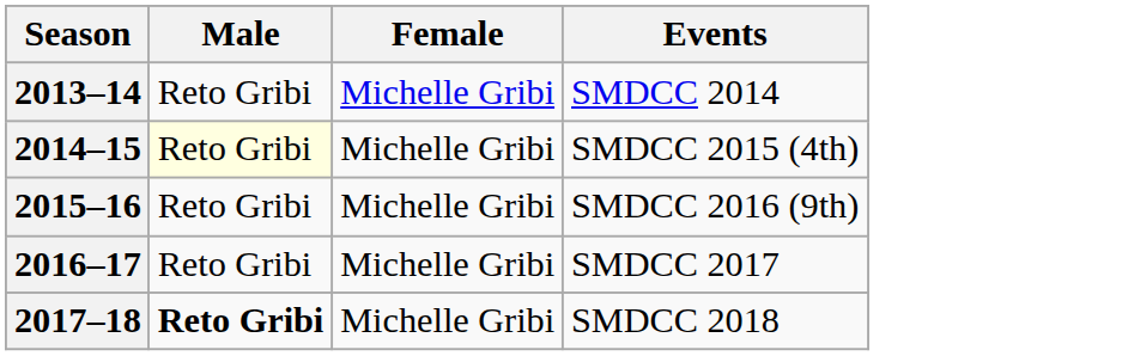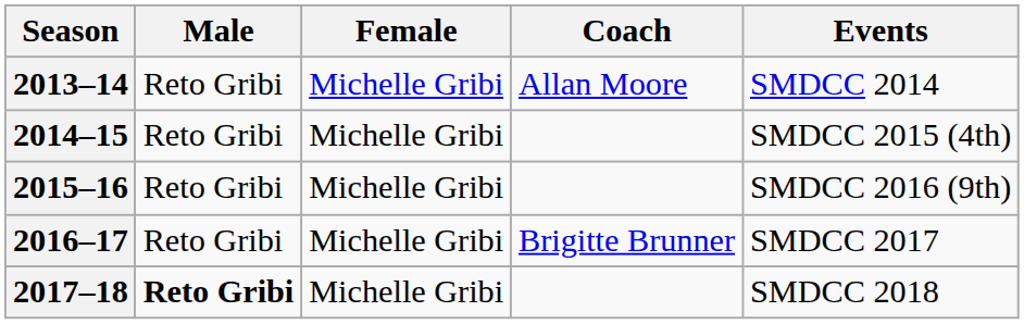+ column: Coach | Allan Moore | Brigitte Brunner
2014–15 | Male: lightyellow background -> no background
